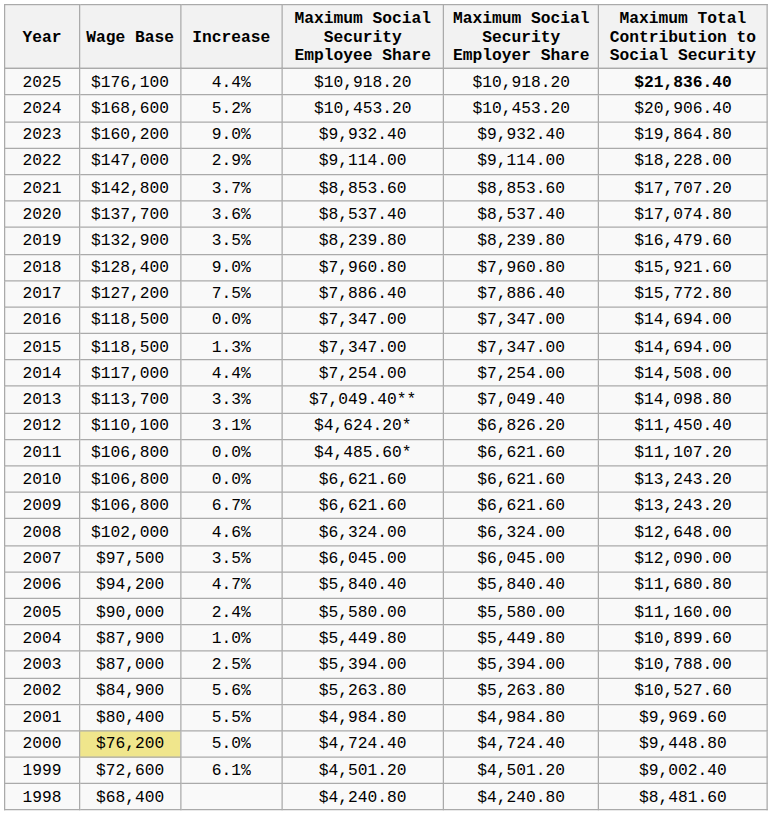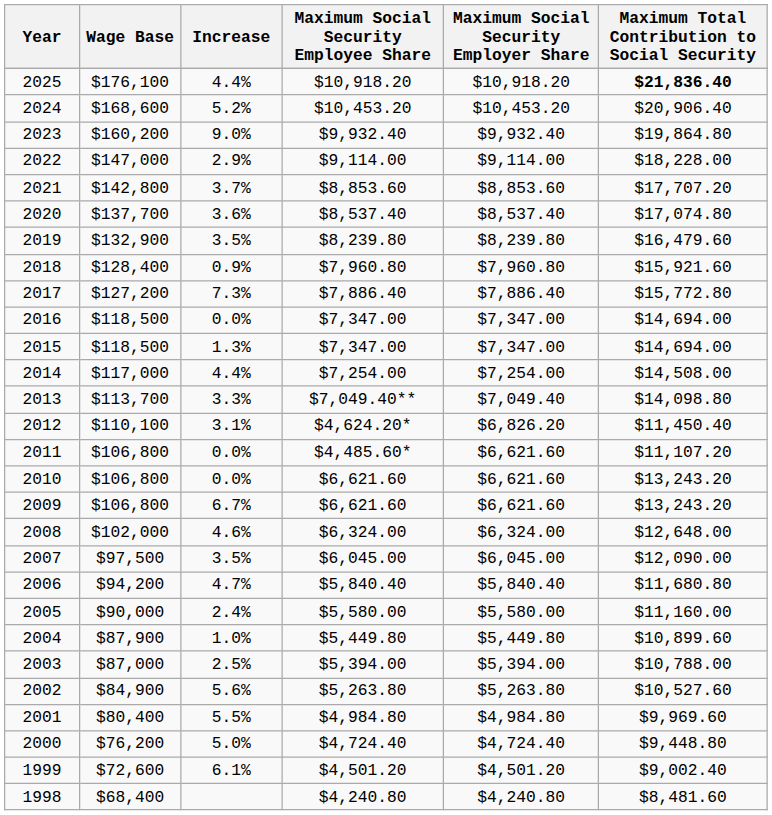2018 | Increase: 9.0% -> 0.9%
2017 | Increase: 7.5% -> 7.3%
2000 | Wage Base: khaki background -> no background
